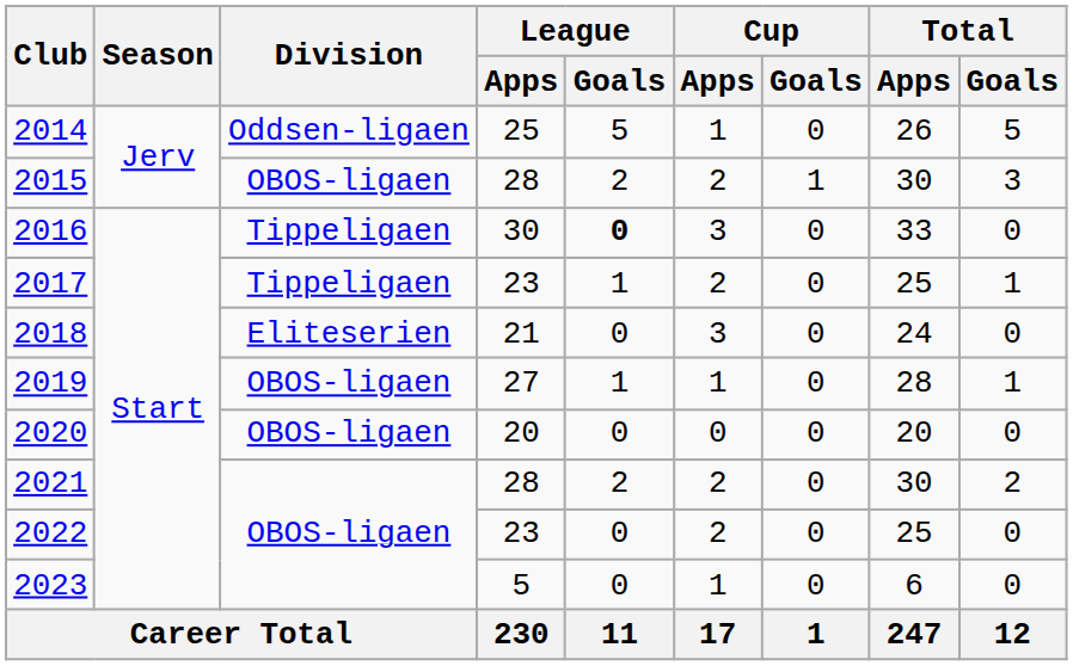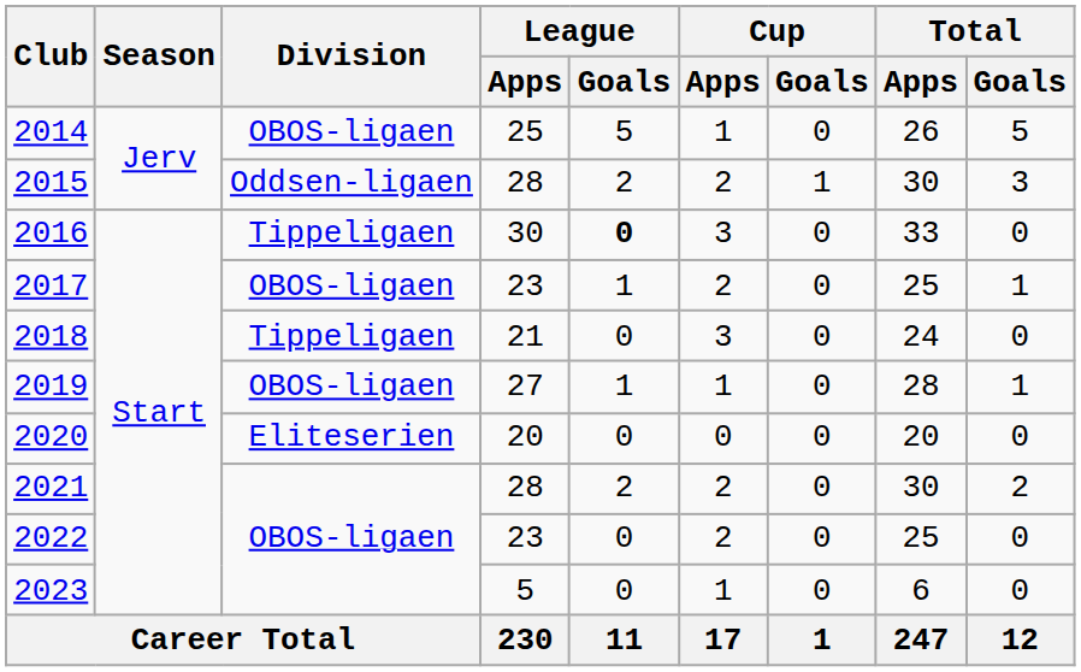2014 | Division: Oddsen-ligaen -> OBOS-ligaen
2015 | Division: OBOS-ligaen -> Oddsen-ligaen
2017 | Division: Tippeligaen -> OBOS-ligaen
2018 | Division: Eliteserien -> Tippeligaen
2020 | Division: OBOS-ligaen -> Eliteserien
